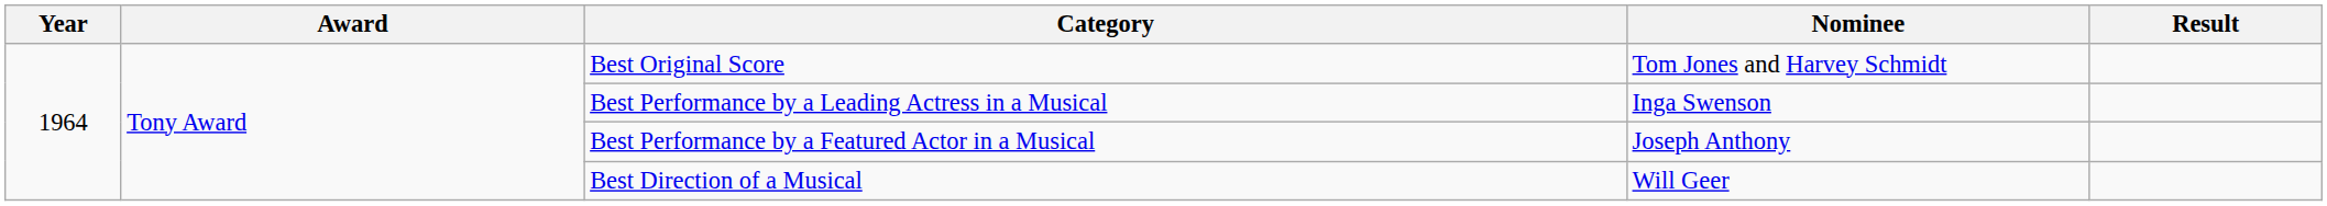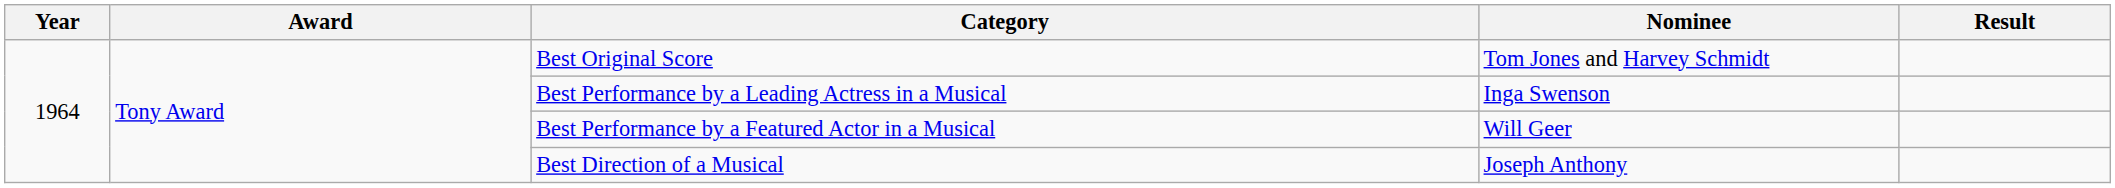Best Performance by a Featured Actor in a Musical | Nominee: Joseph Anthony -> Will Geer
Best Direction of a Musical | Nominee: Will Geer -> Joseph Anthony
